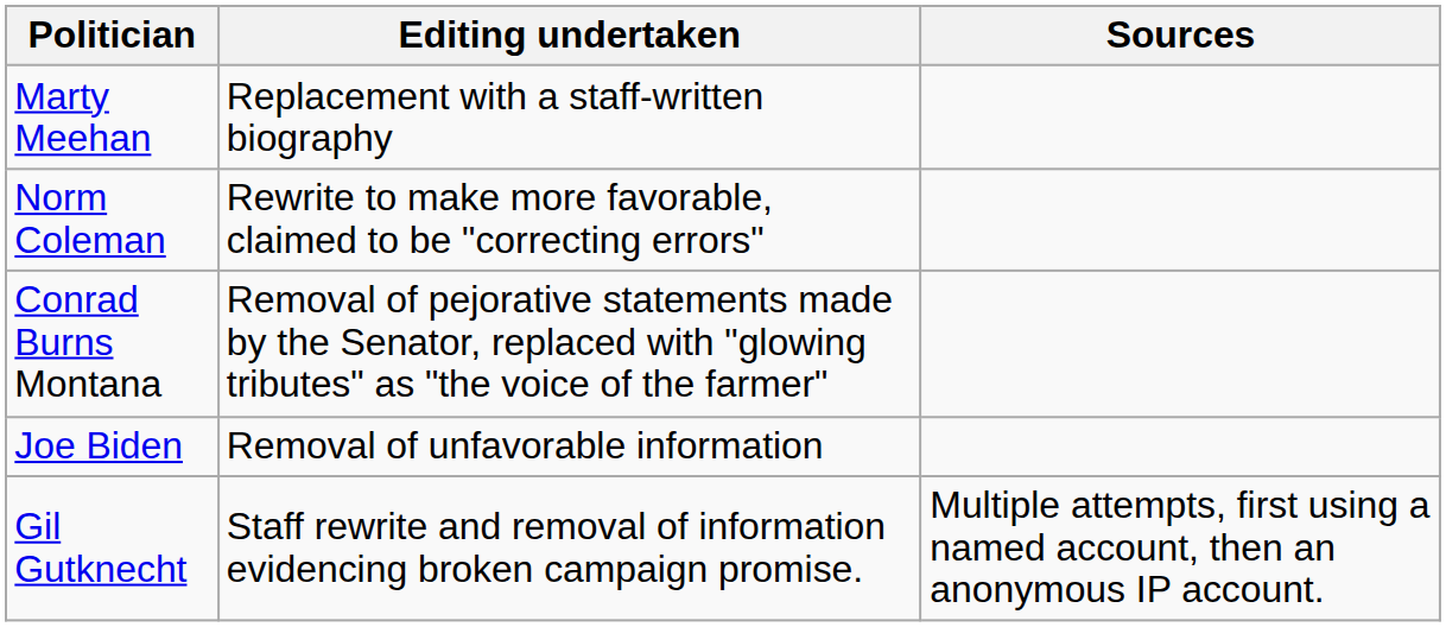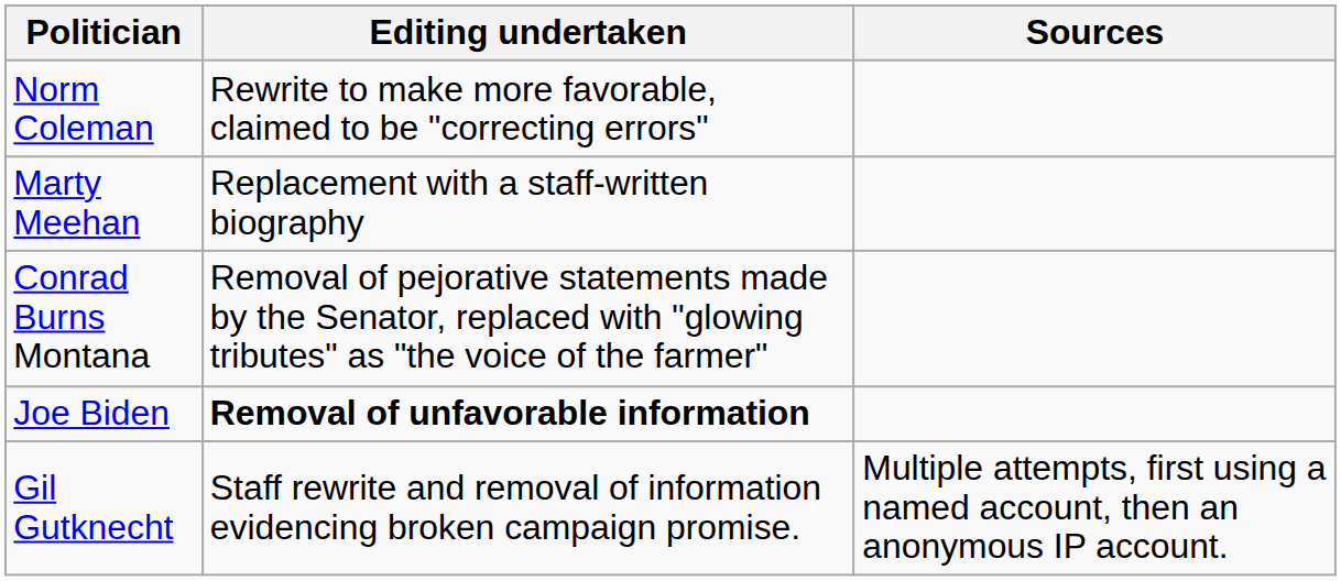rows swapped: Marty Meehan <-> Norm Coleman
Joe Biden | Editing undertaken: normal -> bold
